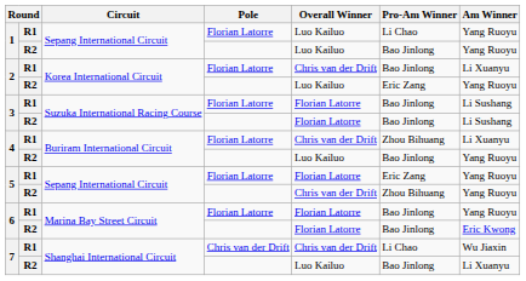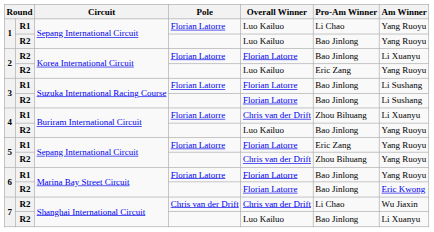2 / Florian Latorre | column 2: R1 -> R2
2 / Florian Latorre | Overall Winner: Chris van der Drift -> Florian Latorre
7 / Chris van der Drift | column 2: R1 -> R2
